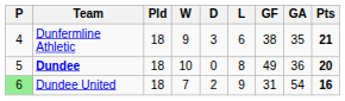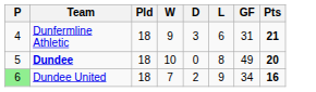- column: GA | 35 | 36 | 54
Dunfermline Athletic | GF: 38 -> 31
Dundee United | GF: 31 -> 34
